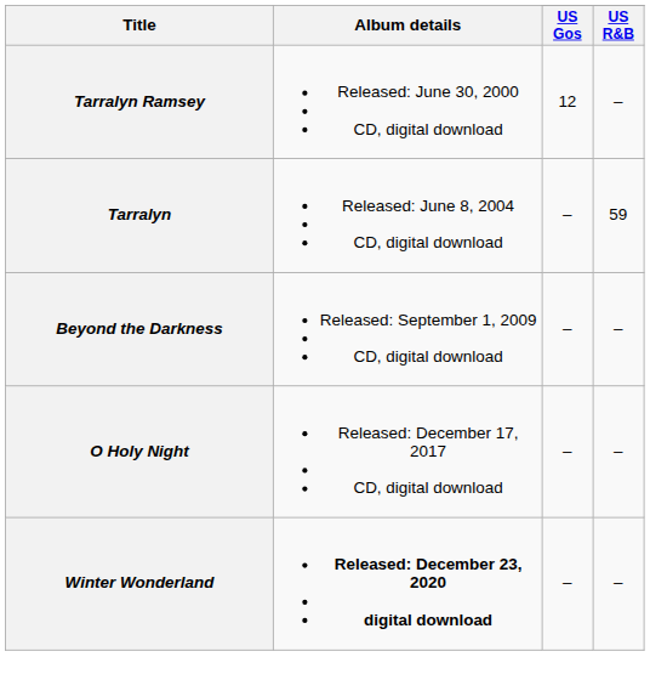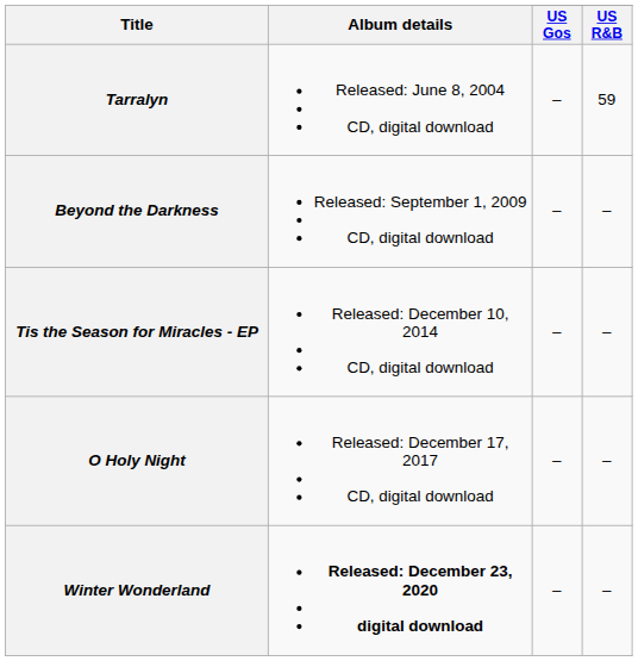- row: Tarralyn Ramsey | Released: June 30, 2000 CD, digital download | 12 | –
+ row: Tis the Season for Miracles - EP | Released: December 10, 2014 CD, digital download | – | –
